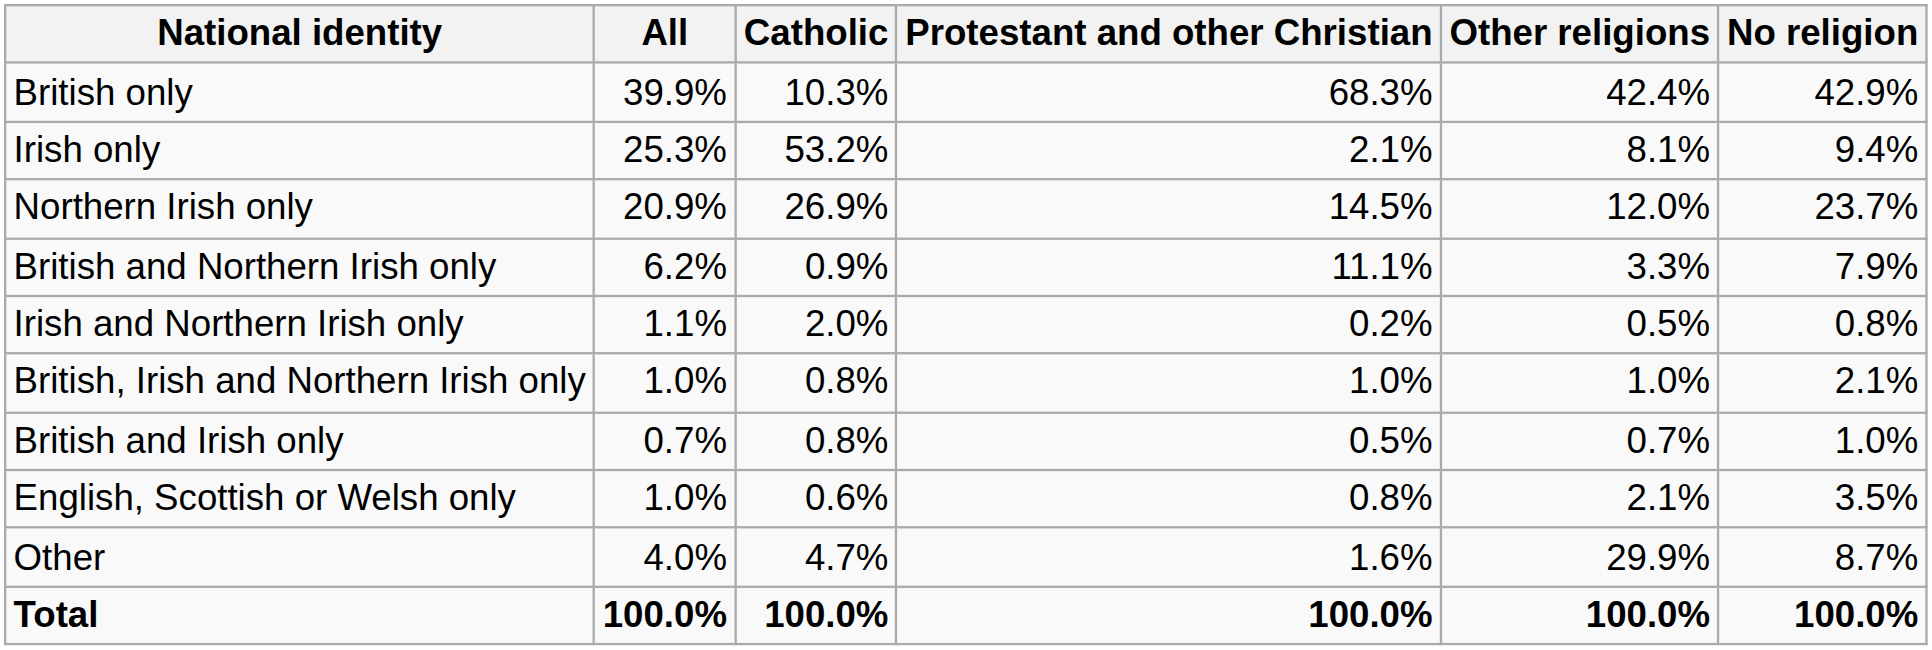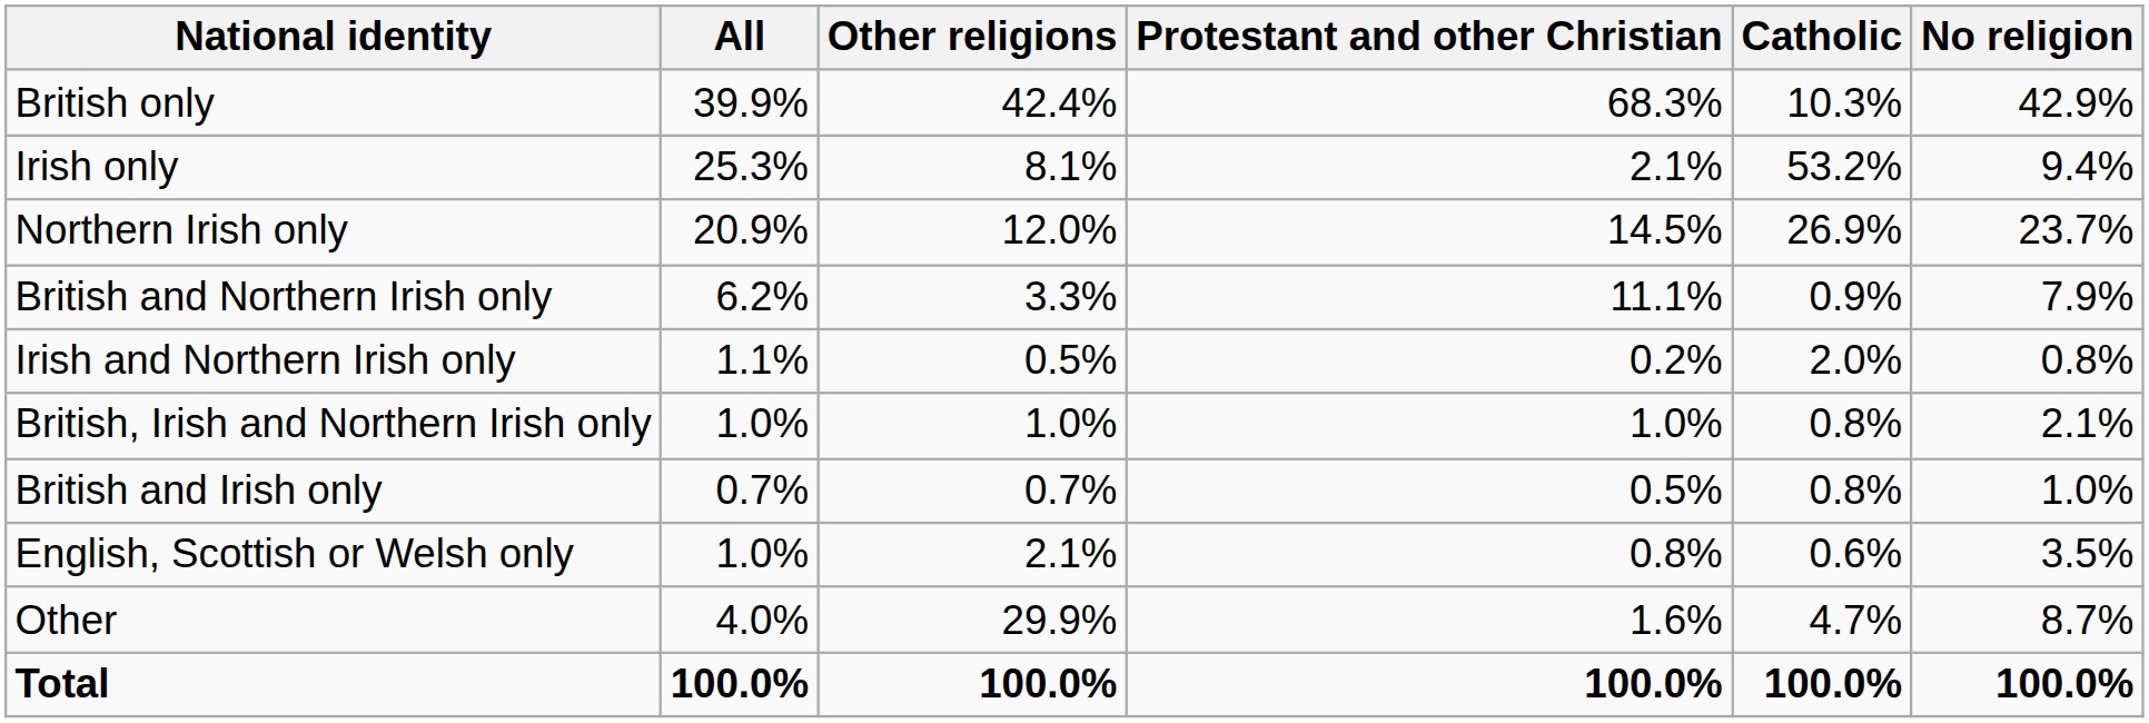columns swapped: Catholic <-> Other religions
